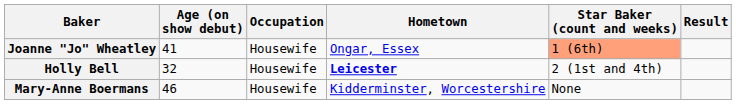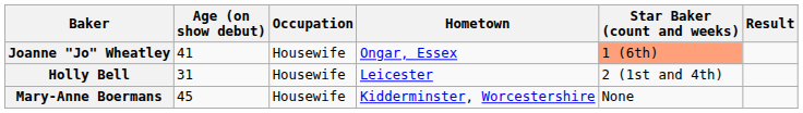Holly Bell | Age (on show debut): 32 -> 31
Holly Bell | Hometown: bold -> normal
Mary-Anne Boermans | Age (on show debut): 46 -> 45
